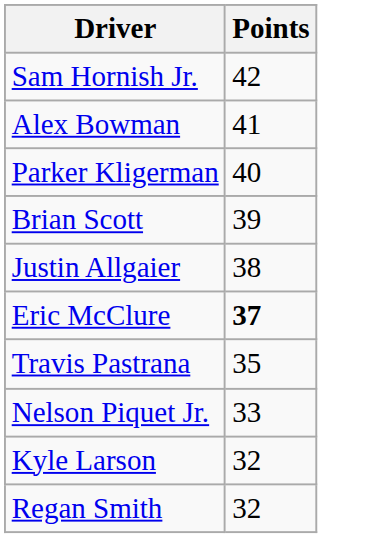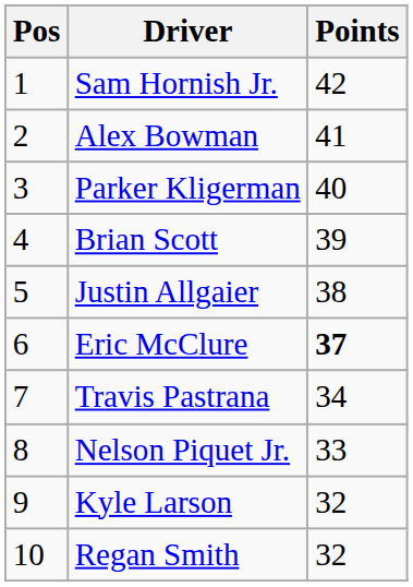+ column: Pos | 1 | 2 | 3 | 4 | 5 | 6 | 7 | 8 | 9 | 10
Travis Pastrana | Points: 35 -> 34
